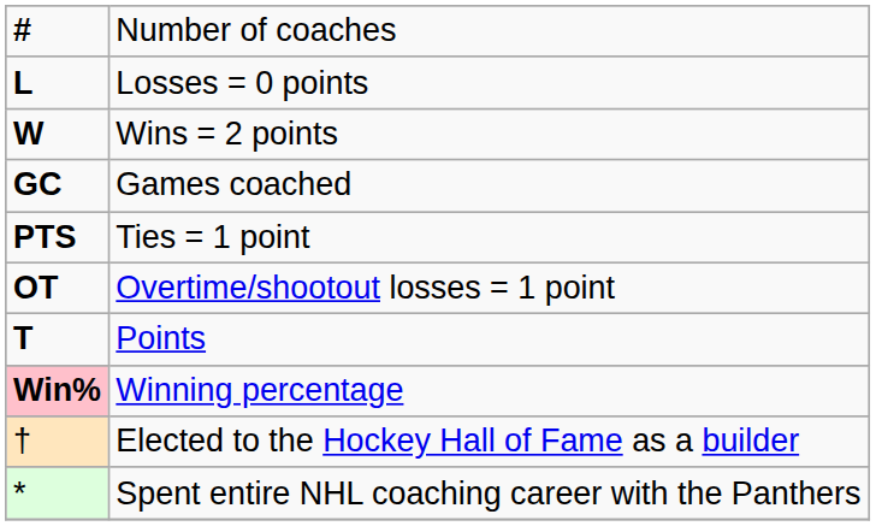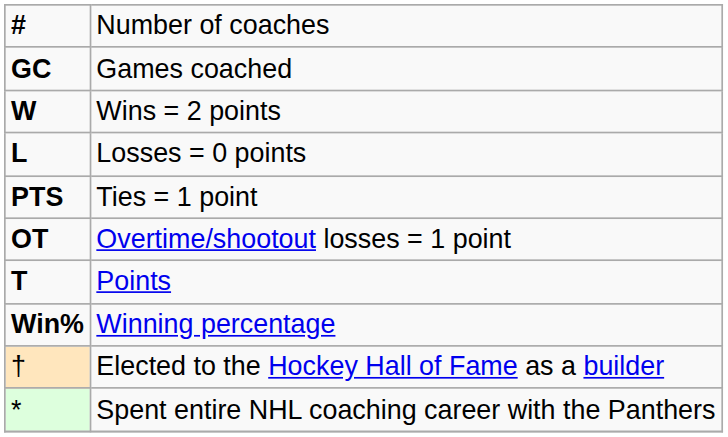rows swapped: Games coached <-> Losses = 0 points
Winning percentage | column 1: pink background -> no background
